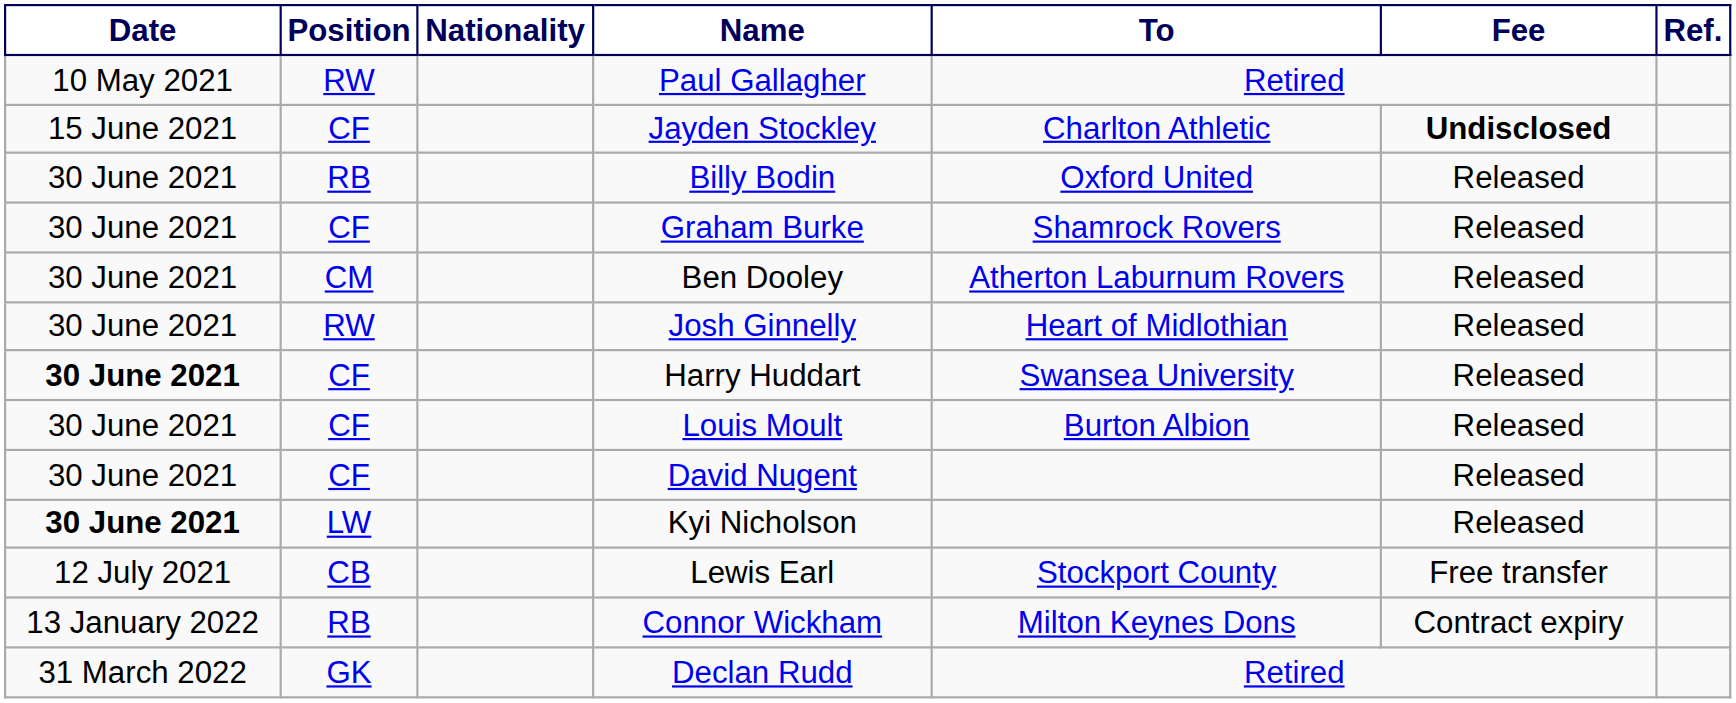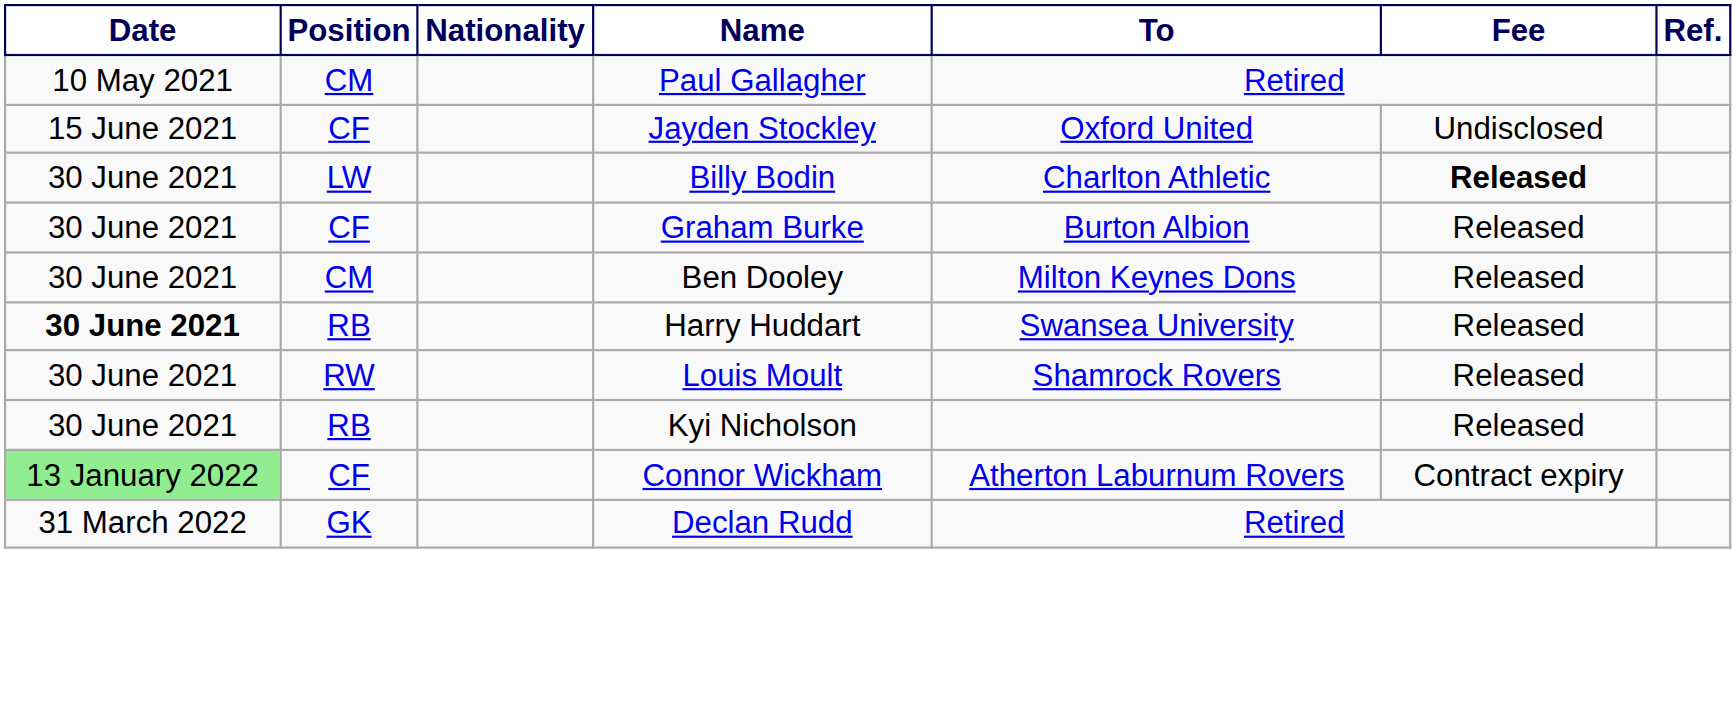Paul Gallagher | Position: RW -> CM
Jayden Stockley | To: Charlton Athletic -> Oxford United
Jayden Stockley | Fee: bold -> normal
Billy Bodin | Position: RB -> LW
Billy Bodin | To: Oxford United -> Charlton Athletic
Billy Bodin | Fee: normal -> bold
Graham Burke | To: Shamrock Rovers -> Burton Albion
Ben Dooley | To: Atherton Laburnum Rovers -> Milton Keynes Dons
- row: 30 June 2021 | RW | Josh Ginnelly | Heart of Midlothian | Released
Harry Huddart | Position: CF -> RB
Louis Moult | Position: CF -> RW
Louis Moult | To: Burton Albion -> Shamrock Rovers
- row: 30 June 2021 | CF | David Nugent | Released
Kyi Nicholson | Date: bold -> normal
Kyi Nicholson | Position: LW -> RB
- row: 12 July 2021 | CB | Lewis Earl | Stockport County | Free transfer
Connor Wickham | Date: no background -> lightgreen background
Connor Wickham | Position: RB -> CF
Connor Wickham | To: Milton Keynes Dons -> Atherton Laburnum Rovers
